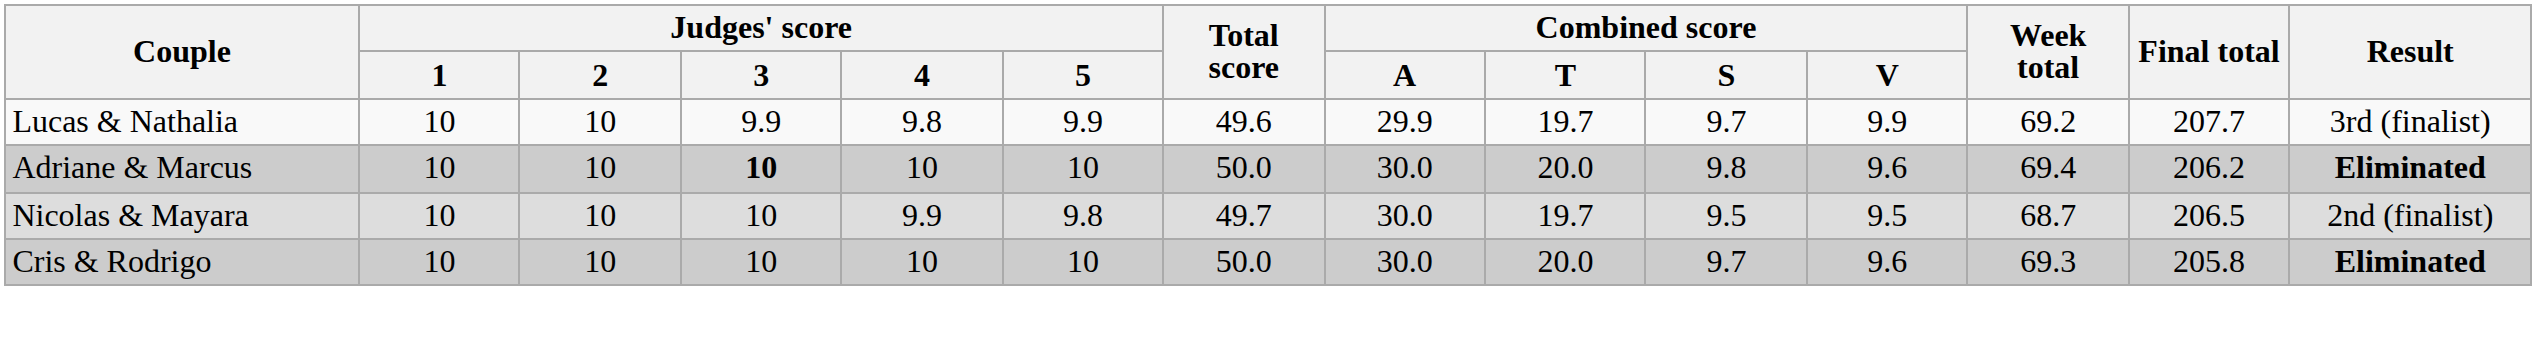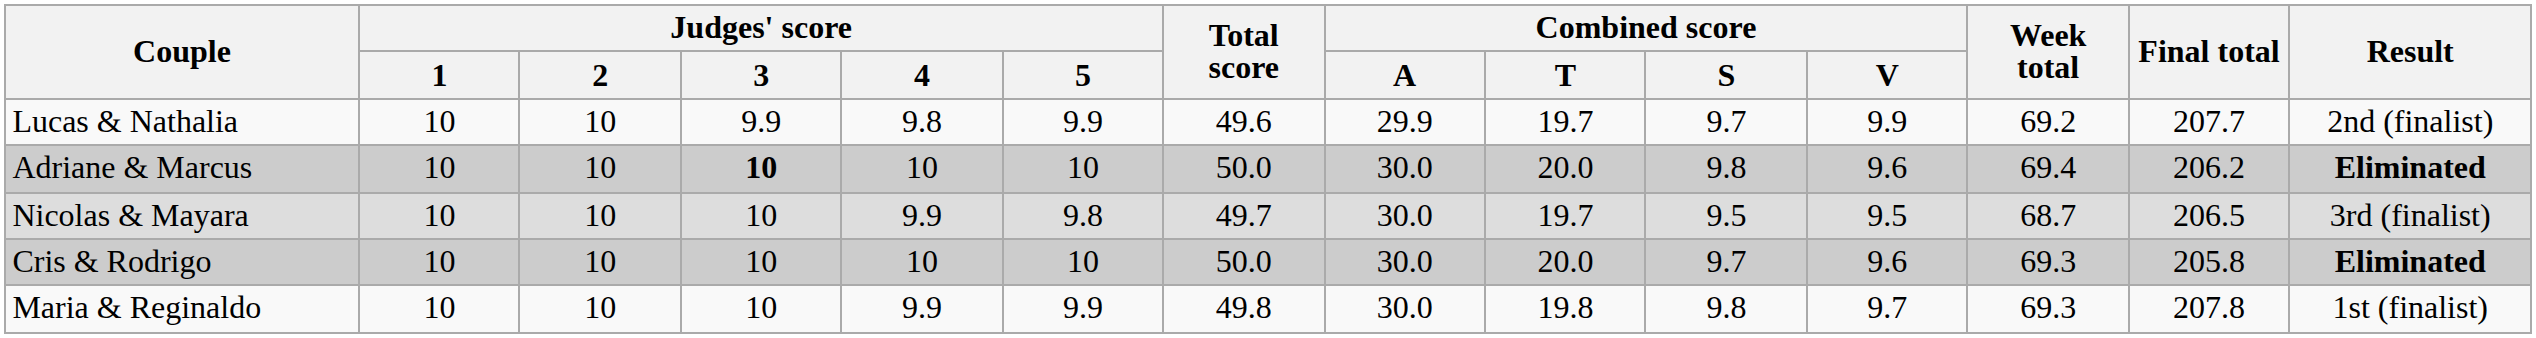Lucas & Nathalia | Result: 3rd (finalist) -> 2nd (finalist)
Nicolas & Mayara | Result: 2nd (finalist) -> 3rd (finalist)
+ row: Maria & Reginaldo | 10 | 10 | 10 | 9.9 | 9.9 | 49.8 | 30.0 | 19.8 | 9.8 | 9.7 | 69.3 | 207.8 | 1st (finalist)
